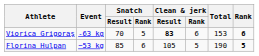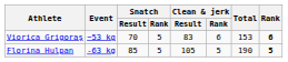Viorica Grigoraş | Event: -63 kg -> −53 kg
Viorica Grigoraş | Clean & jerk / Result: bold -> normal
Florina Hulpan | Event: −53 kg -> -63 kg
Florina Hulpan | Snatch / Rank: 6 -> 5
